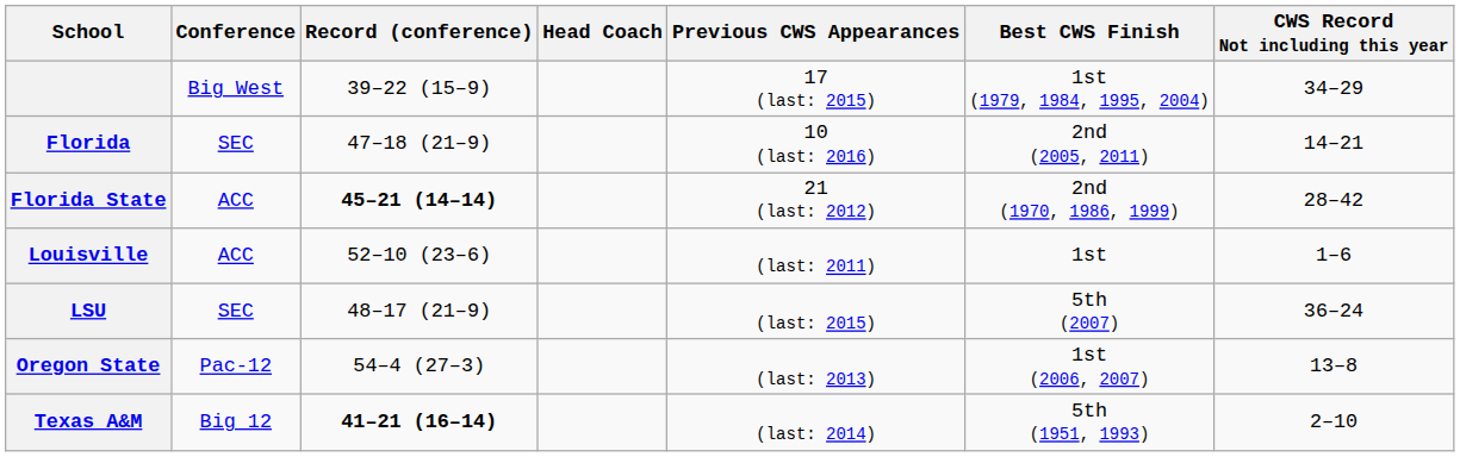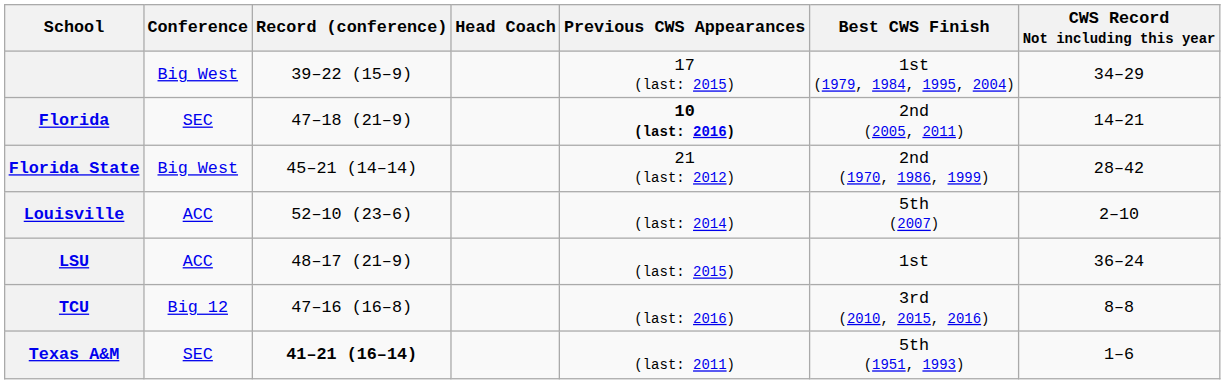Florida | Previous CWS Appearances: normal -> bold
Florida State | Conference: ACC -> Big West
Florida State | Record (conference): bold -> normal
Louisville | Previous CWS Appearances: (last: 2011) -> (last: 2014)
Louisville | Best CWS Finish: 1st -> 5th (2007)
Louisville | CWS Record Not including this year: 1–6 -> 2–10
LSU | Conference: SEC -> ACC
LSU | Best CWS Finish: 5th (2007) -> 1st
- row: Oregon State | Pac-12 | 54–4 (27–3) | (last: 2013) | 1st (2006, 2007) | 13–8
+ row: TCU | Big 12 | 47–16 (16–8) | (last: 2016) | 3rd (2010, 2015, 2016) | 8–8
Texas A&M | Conference: Big 12 -> SEC
Texas A&M | Previous CWS Appearances: (last: 2014) -> (last: 2011)
Texas A&M | CWS Record Not including this year: 2–10 -> 1–6
